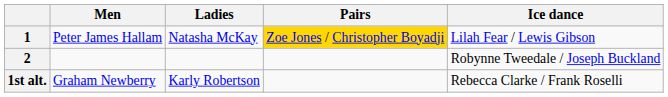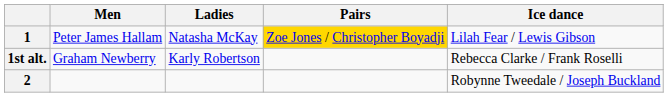rows swapped: 2 <-> 1st alt.
